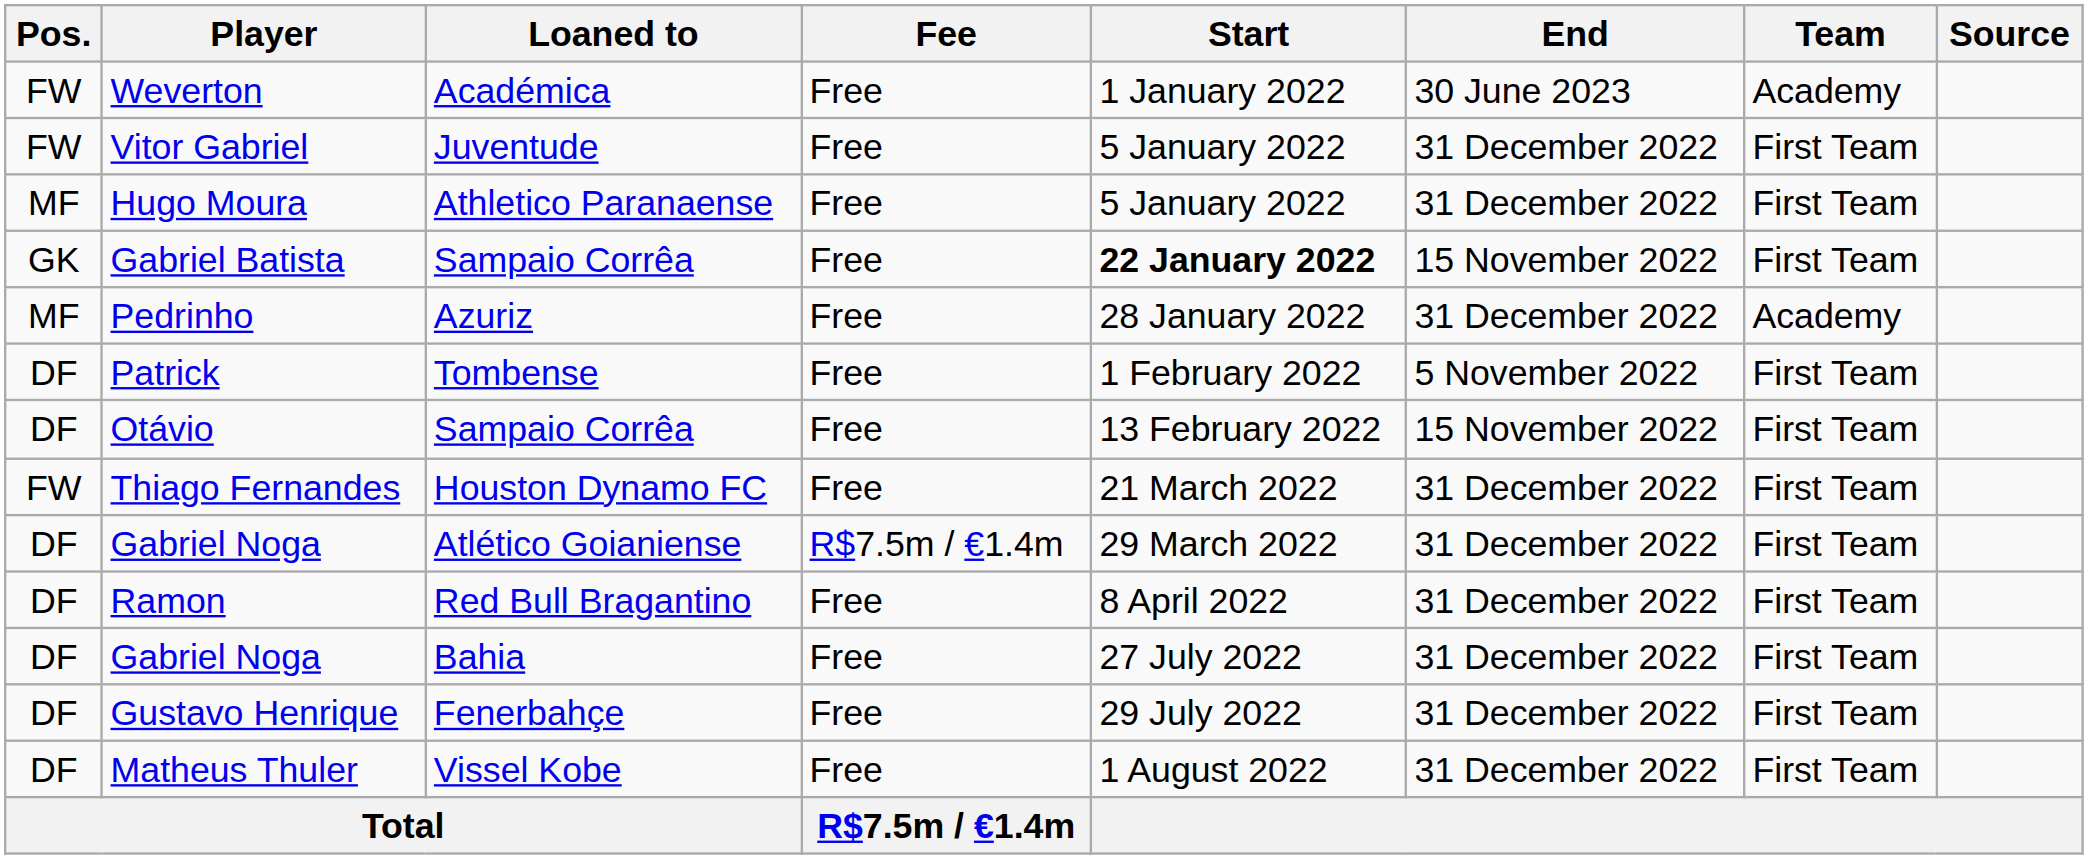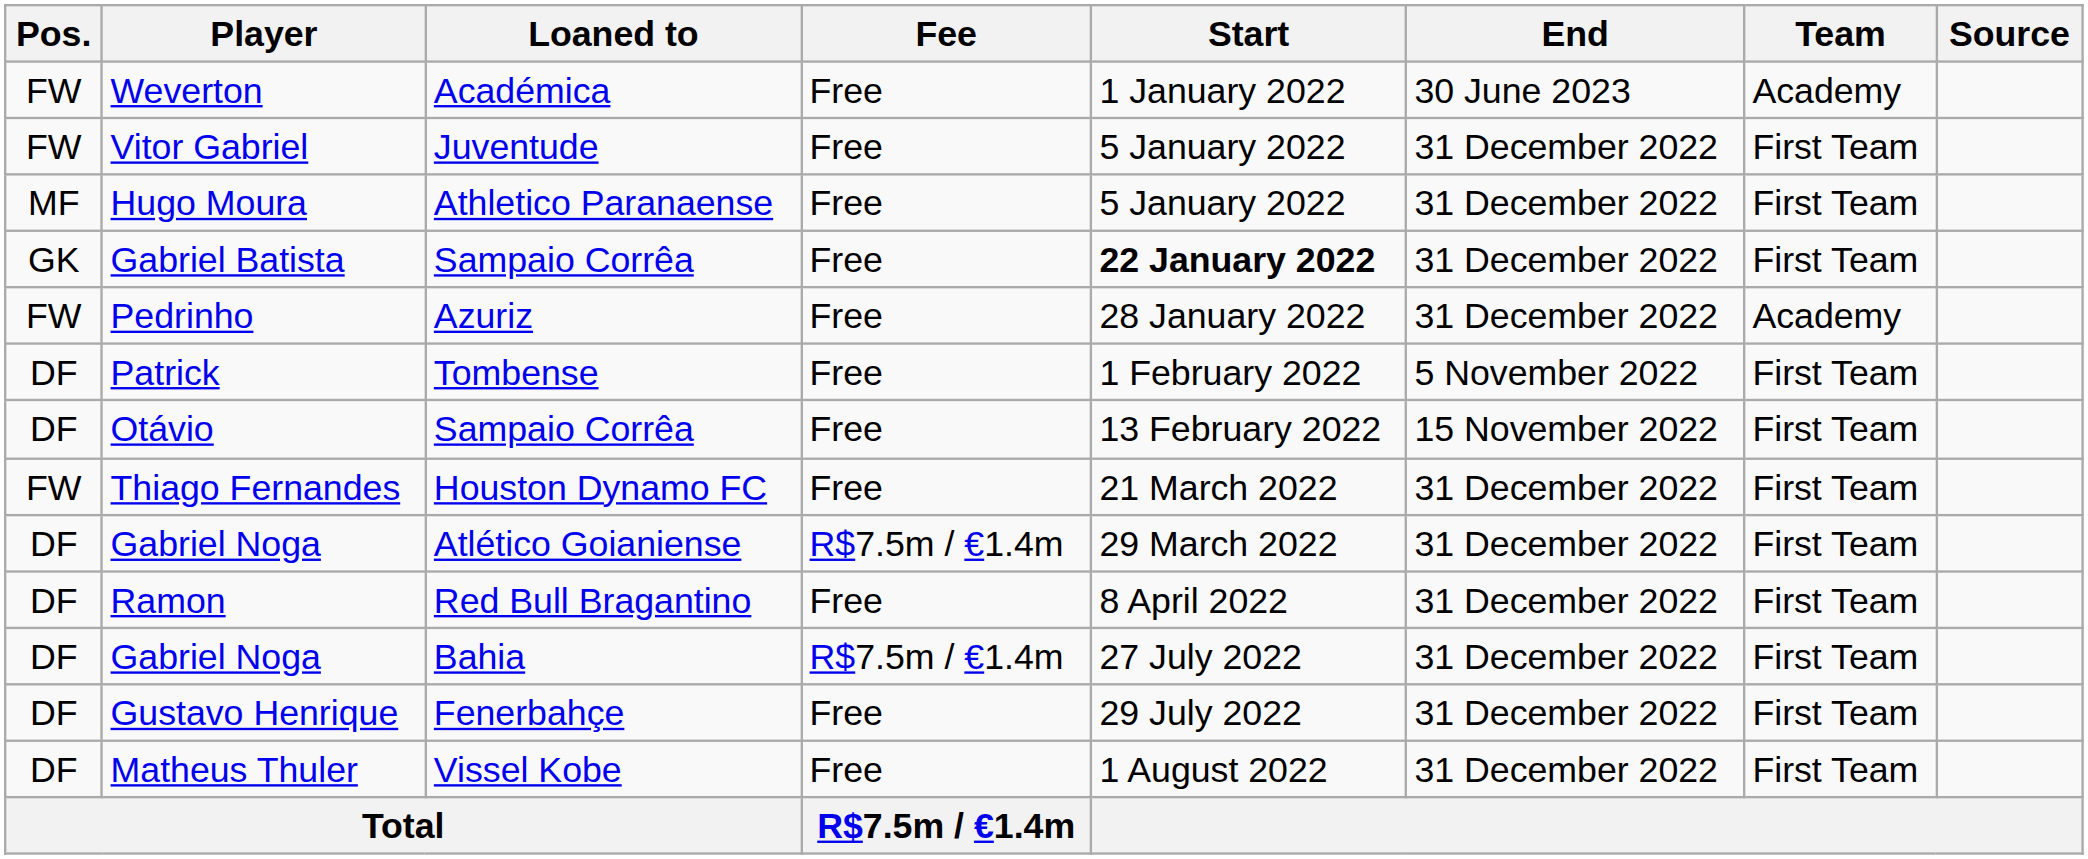Gabriel Batista | End: 15 November 2022 -> 31 December 2022
Pedrinho | Pos.: MF -> FW
Gabriel Noga / Bahia | Fee: Free -> R$7.5m / €1.4m
